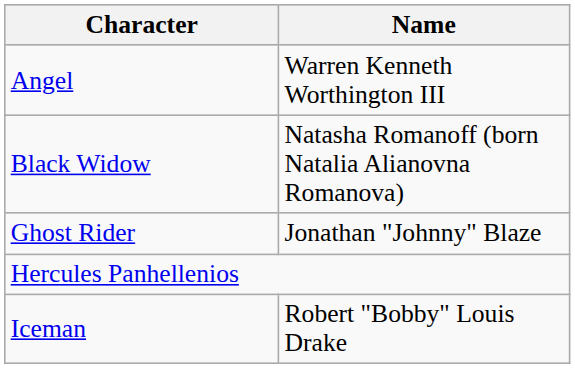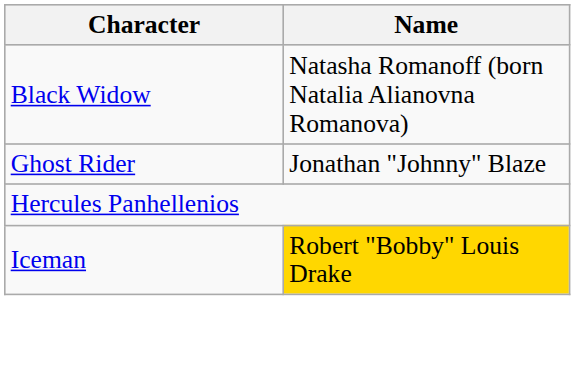- row: Angel | Warren Kenneth Worthington III
Iceman | Name: no background -> gold background
